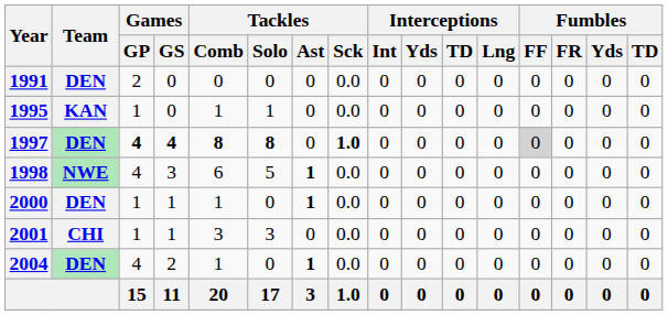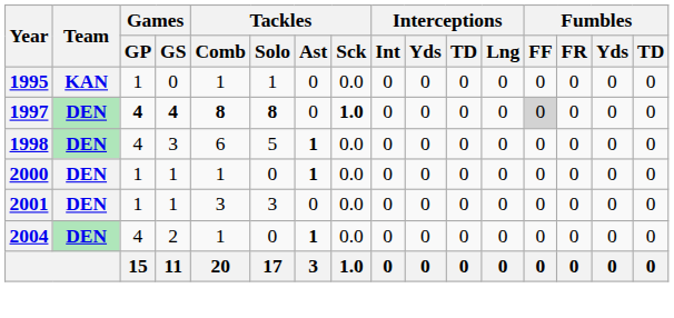- row: 1991 | DEN | 2 | 0 | 0 | 0 | 0 | 0.0 | 0 | 0 | 0 | 0 | 0 | 0 | 0 | 0
1998 | Team: NWE -> DEN
2001 | Team: CHI -> DEN
